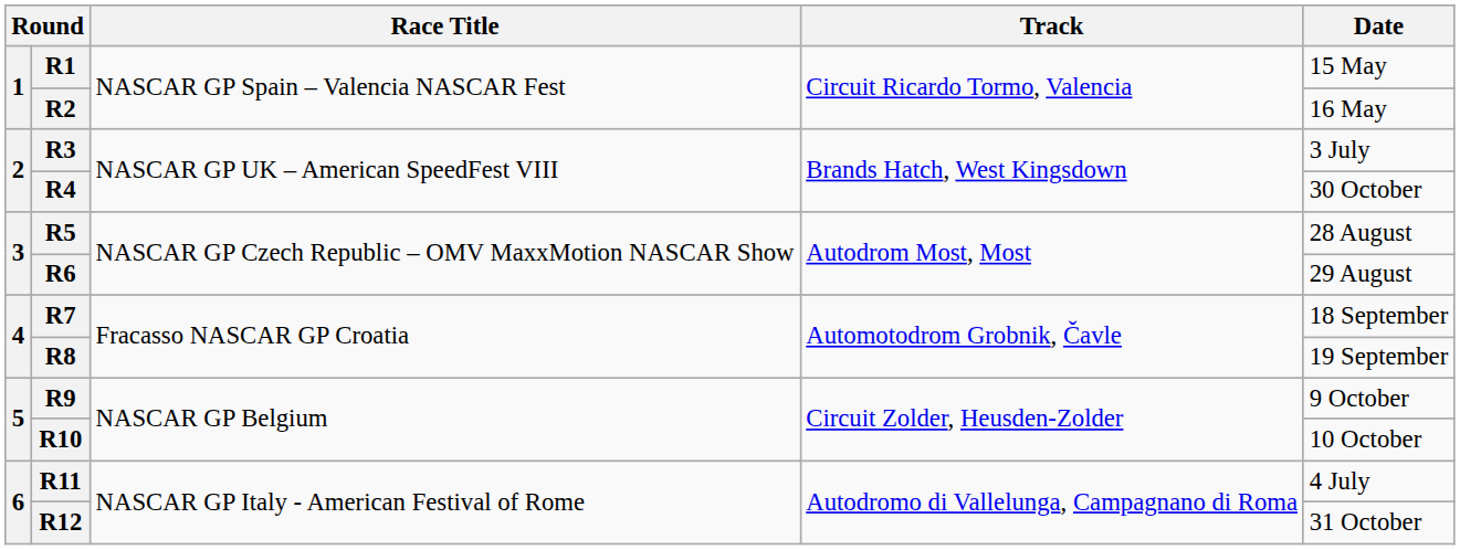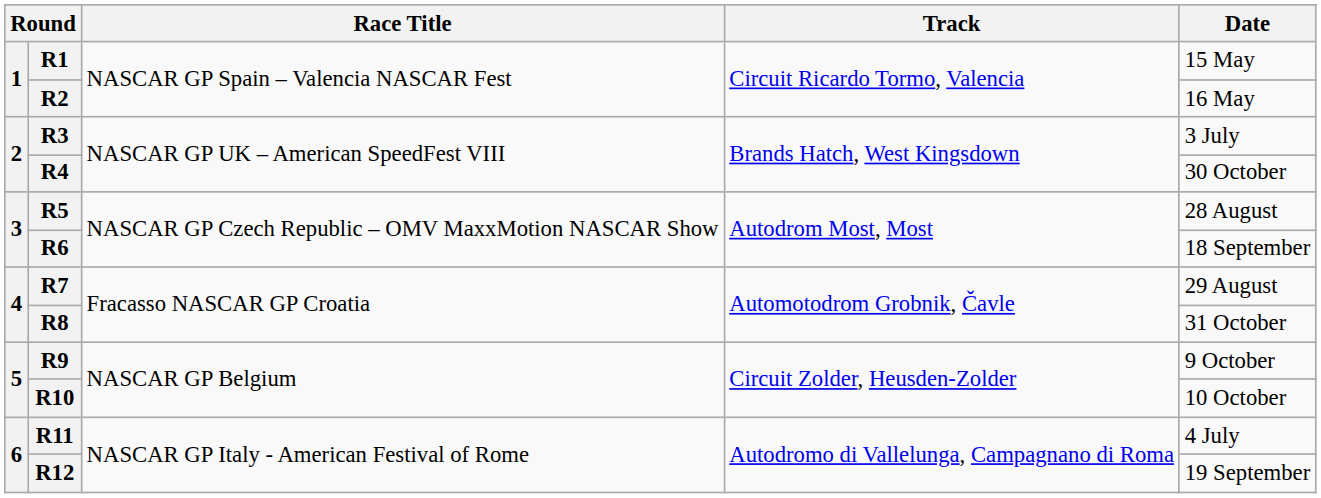R6 | Date: 29 August -> 18 September
R7 | Date: 18 September -> 29 August
R8 | Date: 19 September -> 31 October
R12 | Date: 31 October -> 19 September
